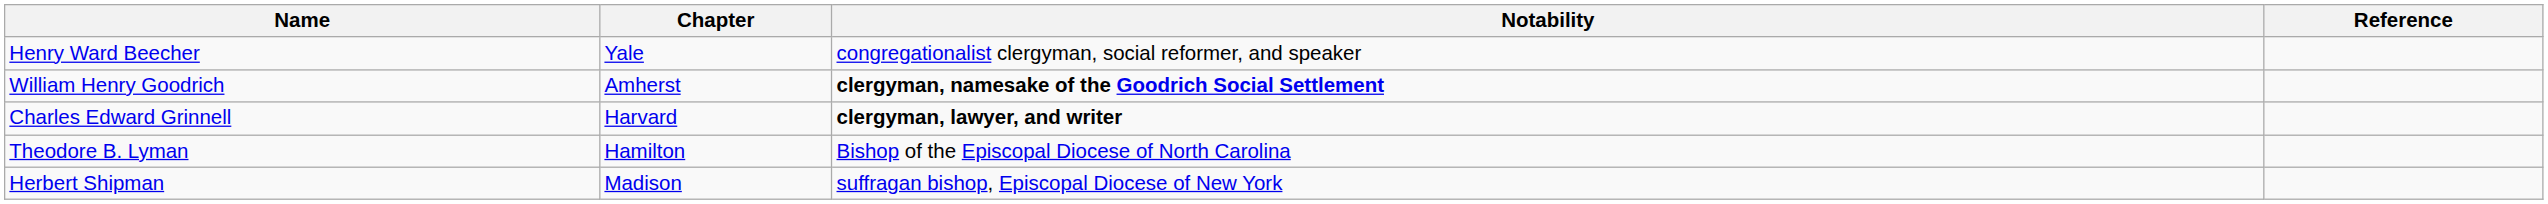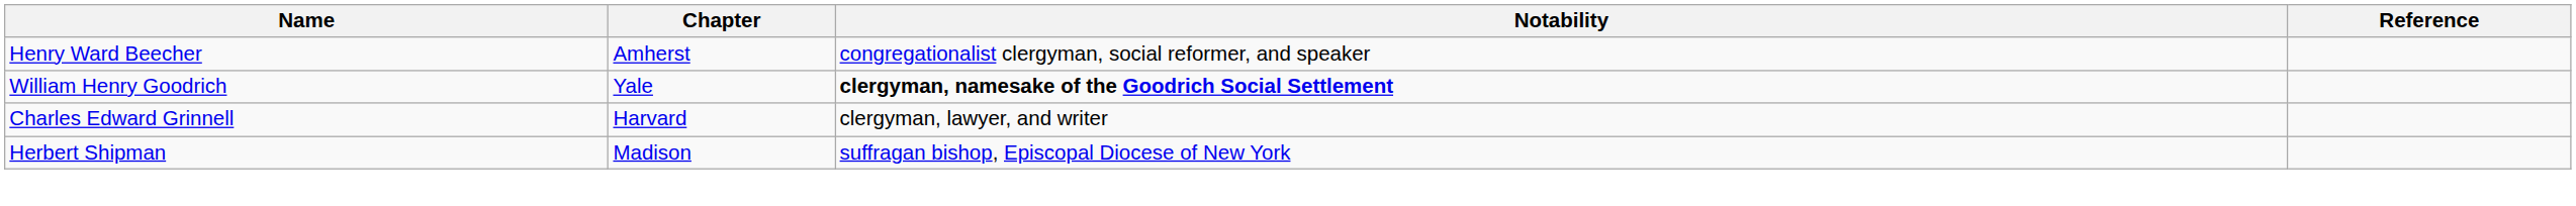Henry Ward Beecher | Chapter: Yale -> Amherst
William Henry Goodrich | Chapter: Amherst -> Yale
Charles Edward Grinnell | Notability: bold -> normal
- row: Theodore B. Lyman | Hamilton | Bishop of the Episcopal Diocese of North Carolina
